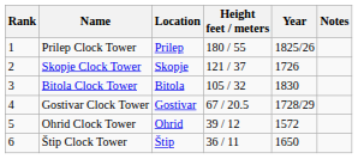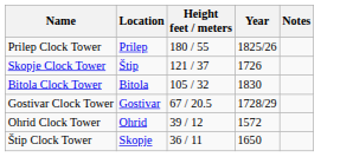- column: Rank | 1 | 2 | 3 | 4 | 5 | 6
Skopje Clock Tower | Location: Skopje -> Štip
Štip Clock Tower | Location: Štip -> Skopje
